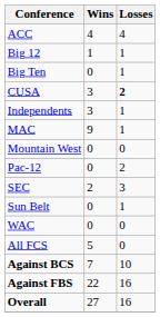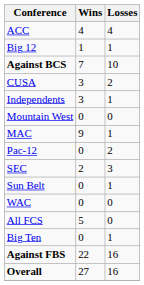rows swapped: Big Ten <-> Against BCS
CUSA | Losses: bold -> normal
rows swapped: MAC <-> Mountain West
